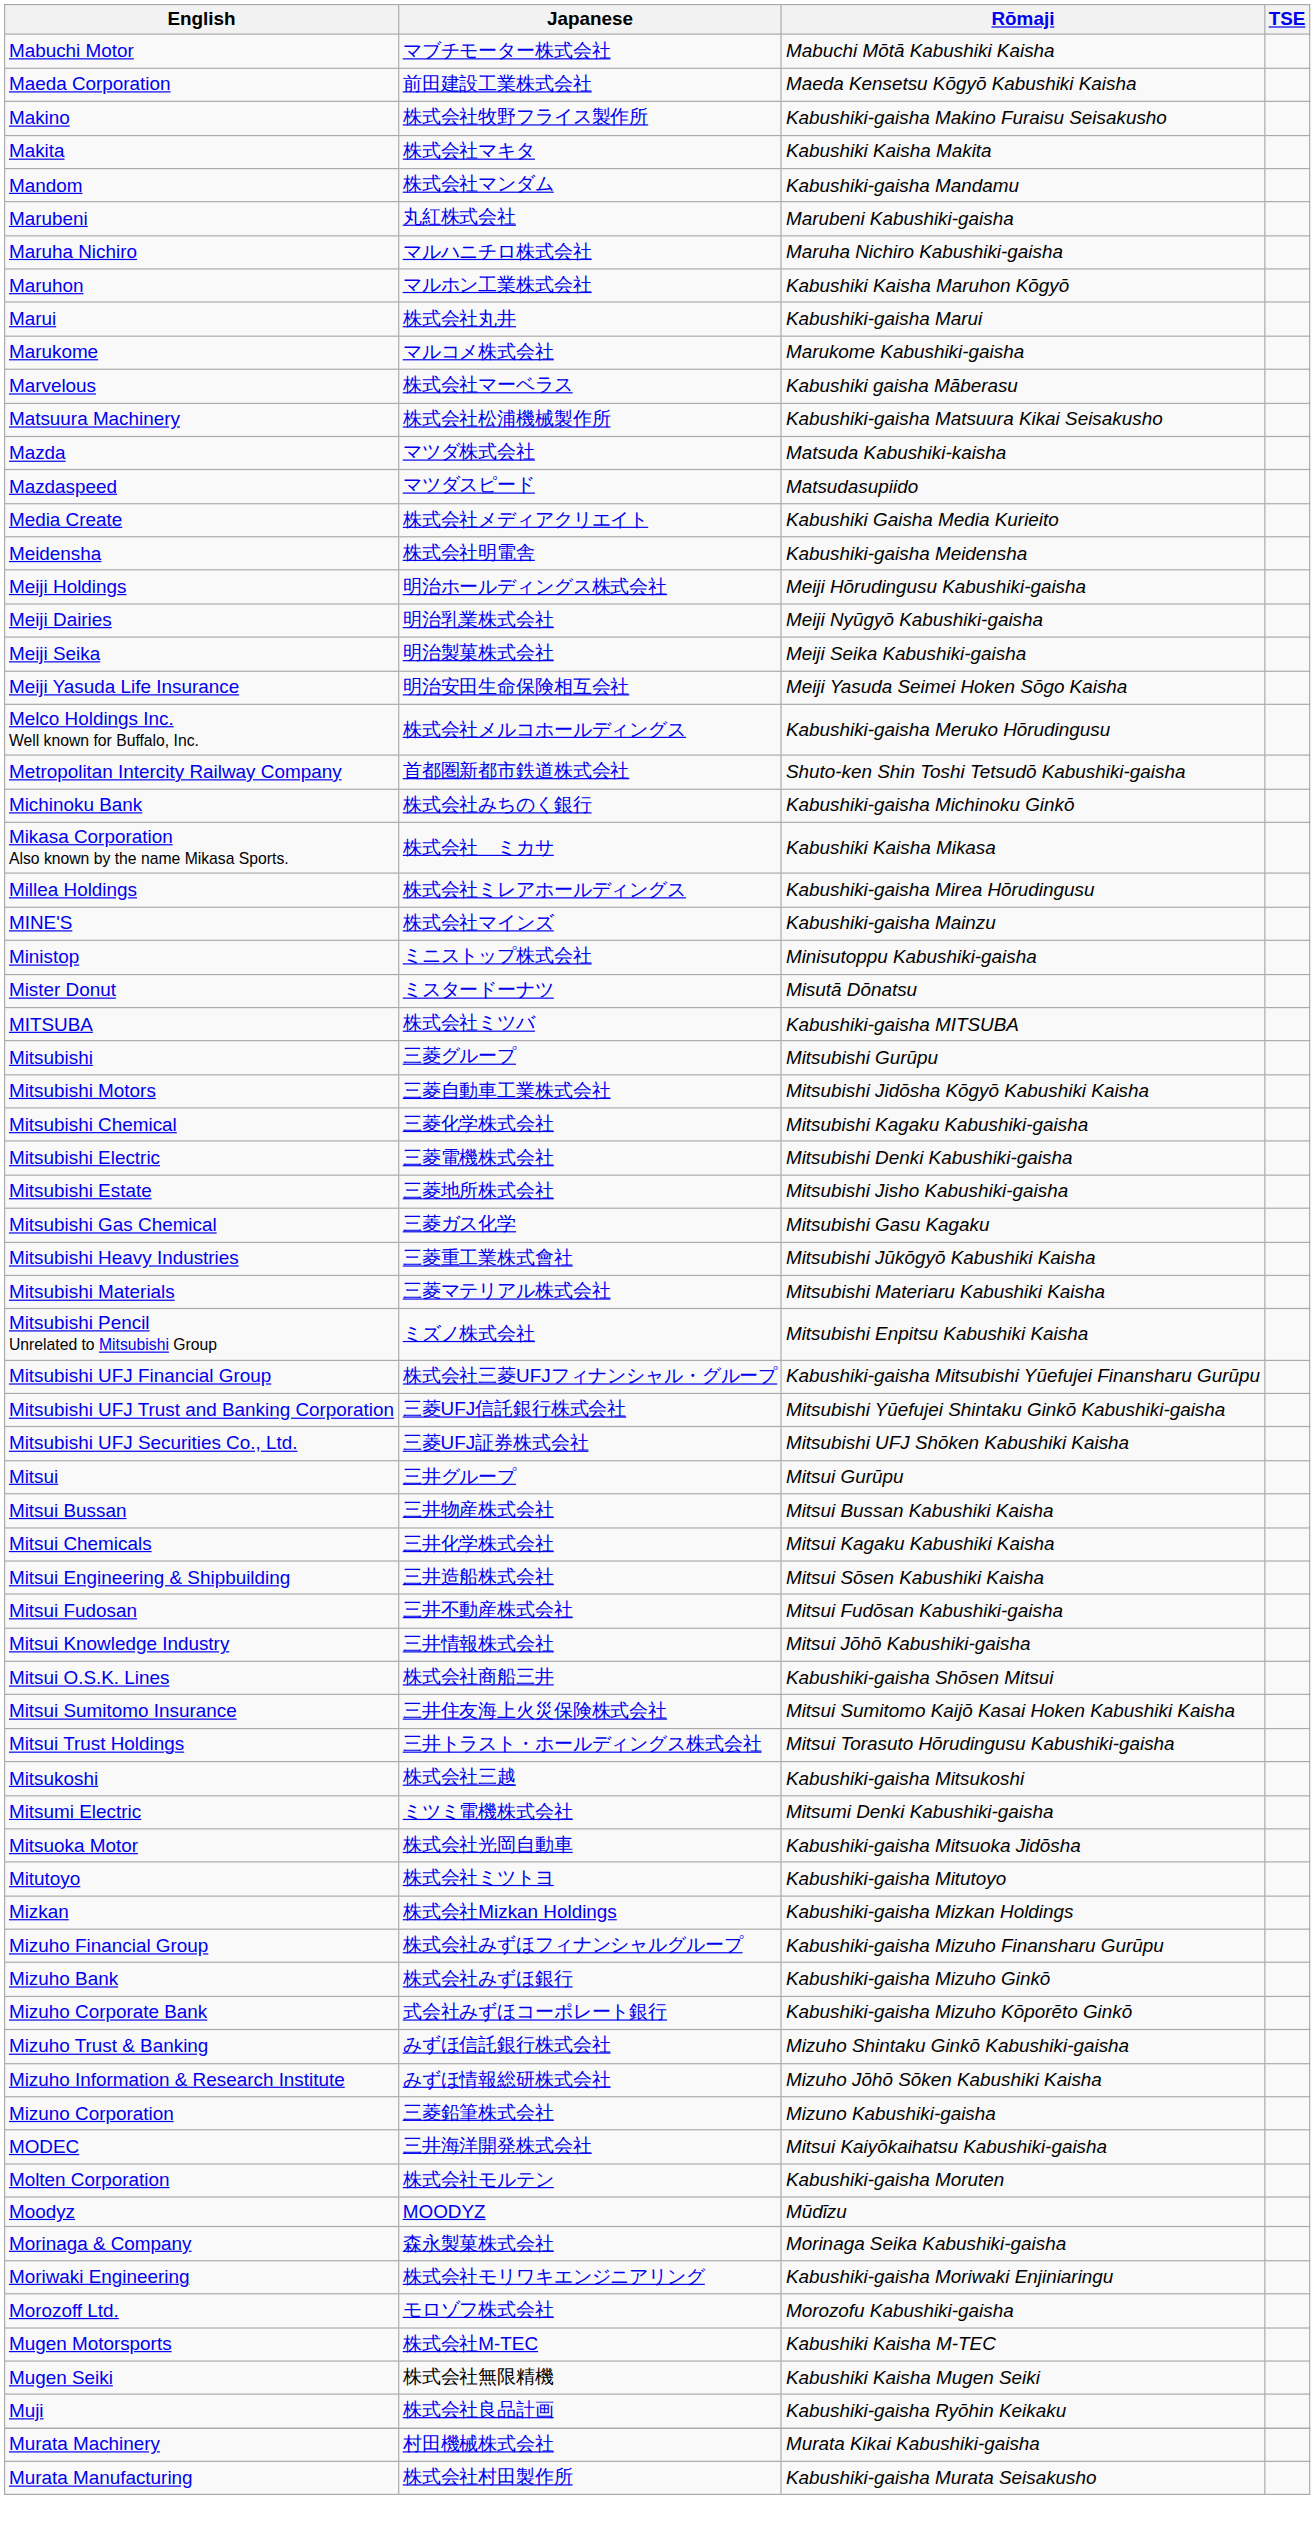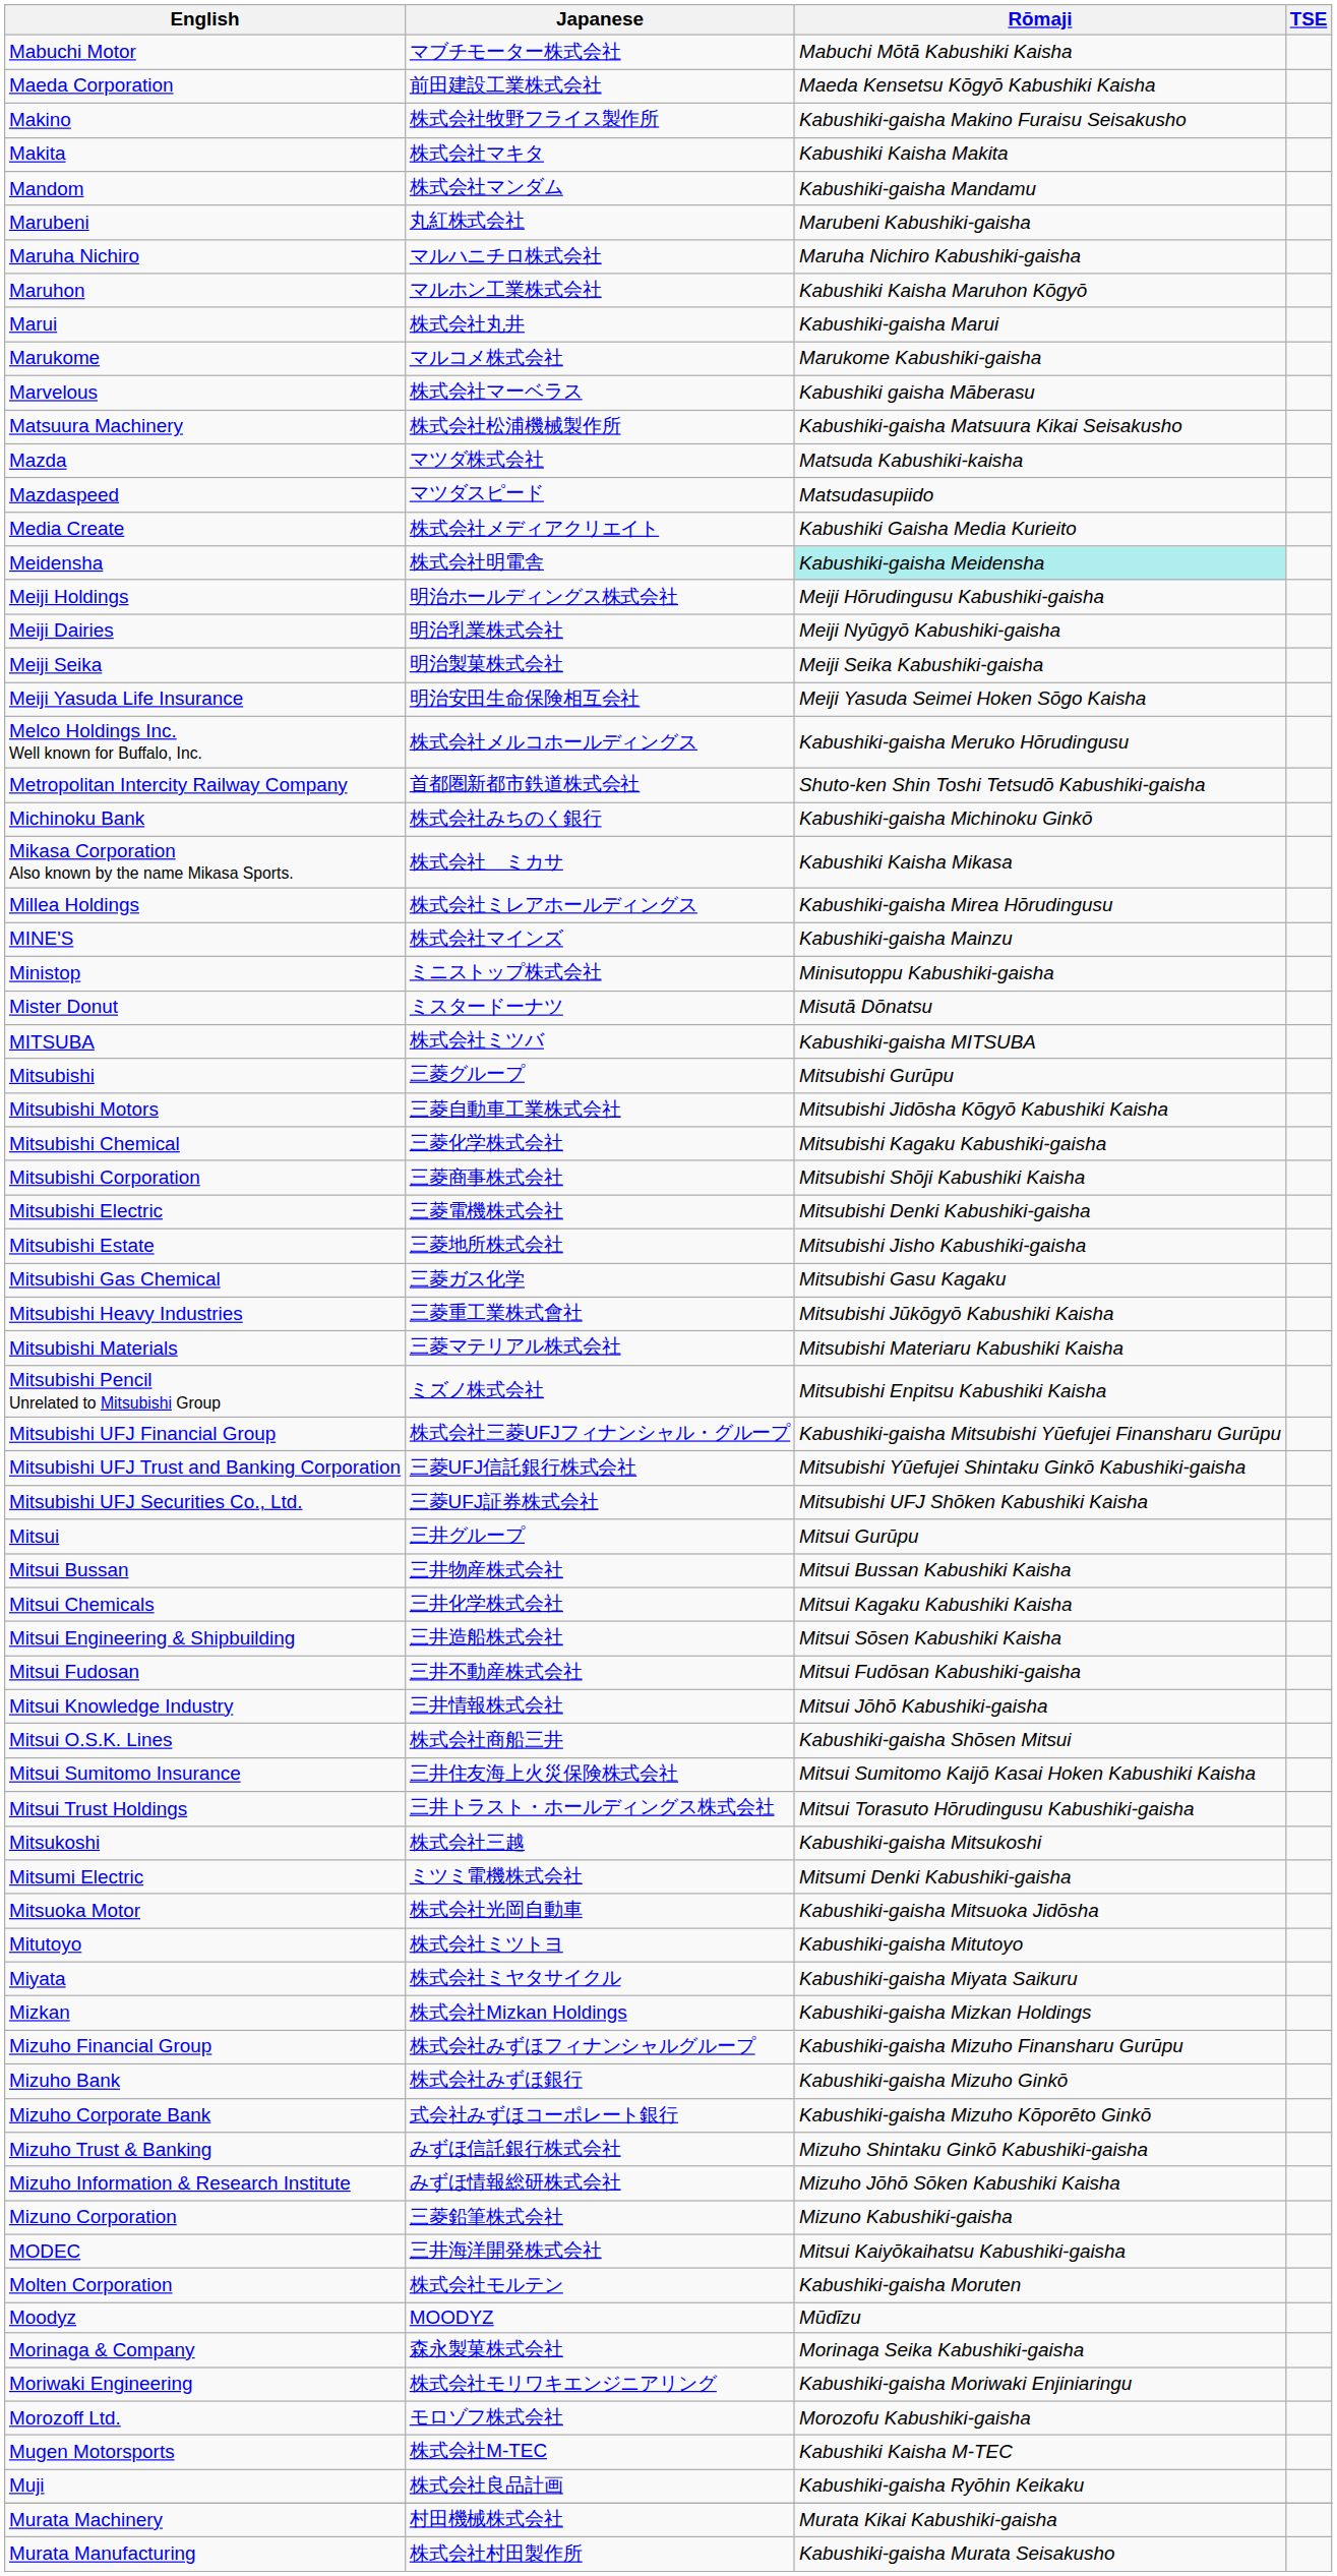Meidensha | Rōmaji: no background -> paleturquoise background
+ row: Mitsubishi Corporation | 三菱商事株式会社 | Mitsubishi Shōji Kabushiki Kaisha
+ row: Miyata | 株式会社ミヤタサイクル | Kabushiki-gaisha Miyata Saikuru
- row: Mugen Seiki | 株式会社無限精機 | Kabushiki Kaisha Mugen Seiki
